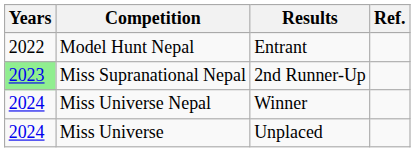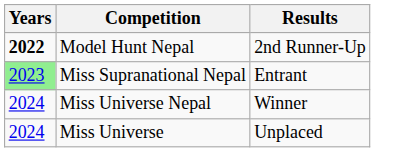- column: Ref.
Model Hunt Nepal | Years: normal -> bold
Model Hunt Nepal | Results: Entrant -> 2nd Runner-Up
Miss Supranational Nepal | Results: 2nd Runner-Up -> Entrant
